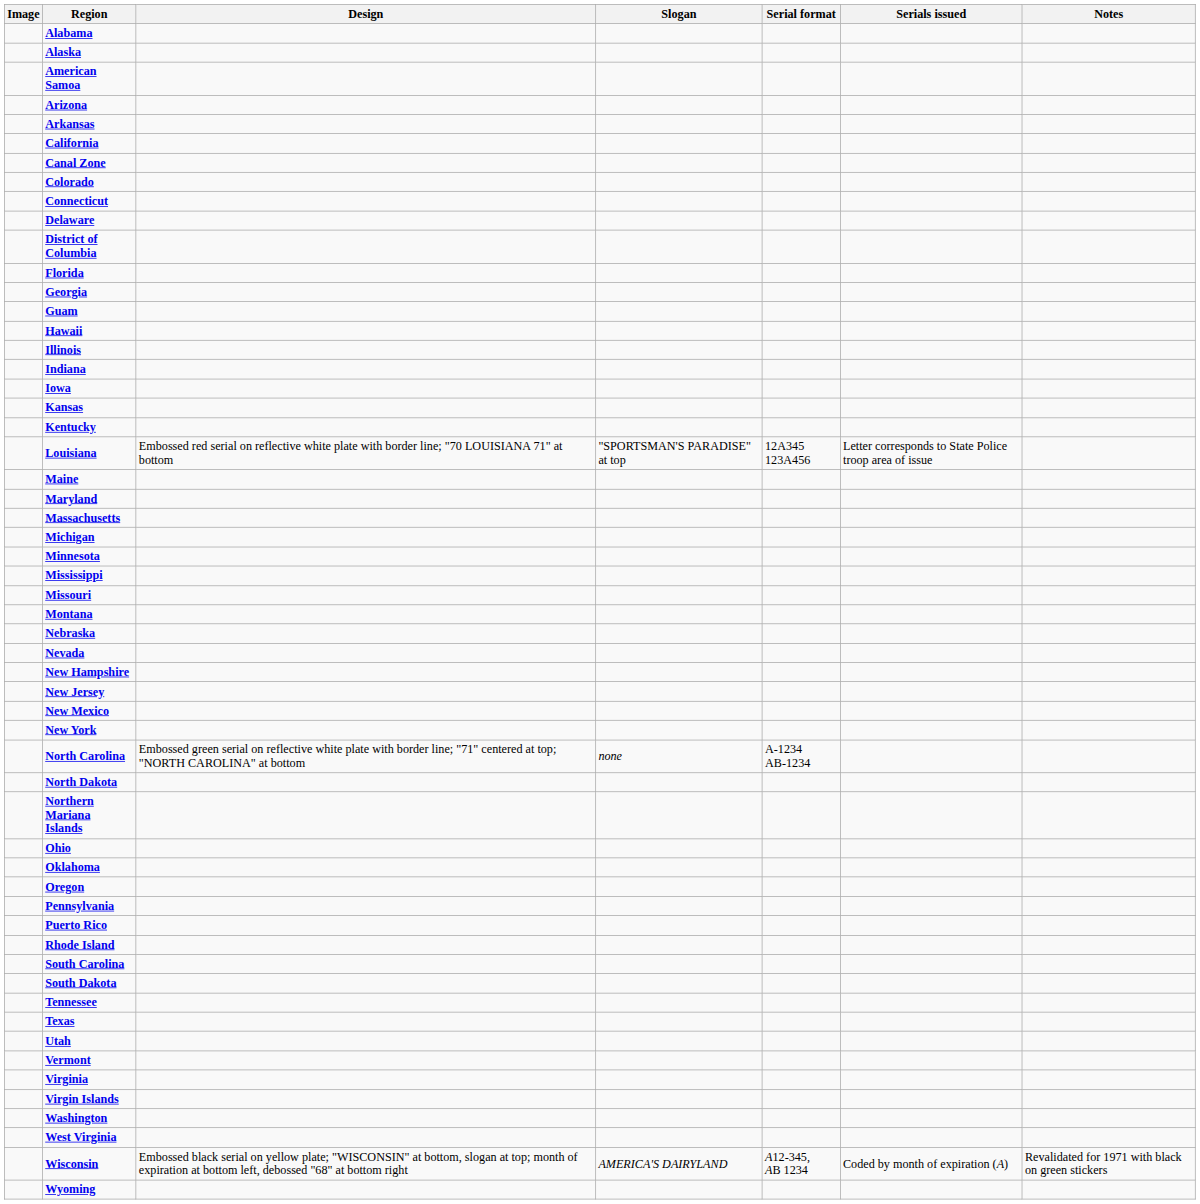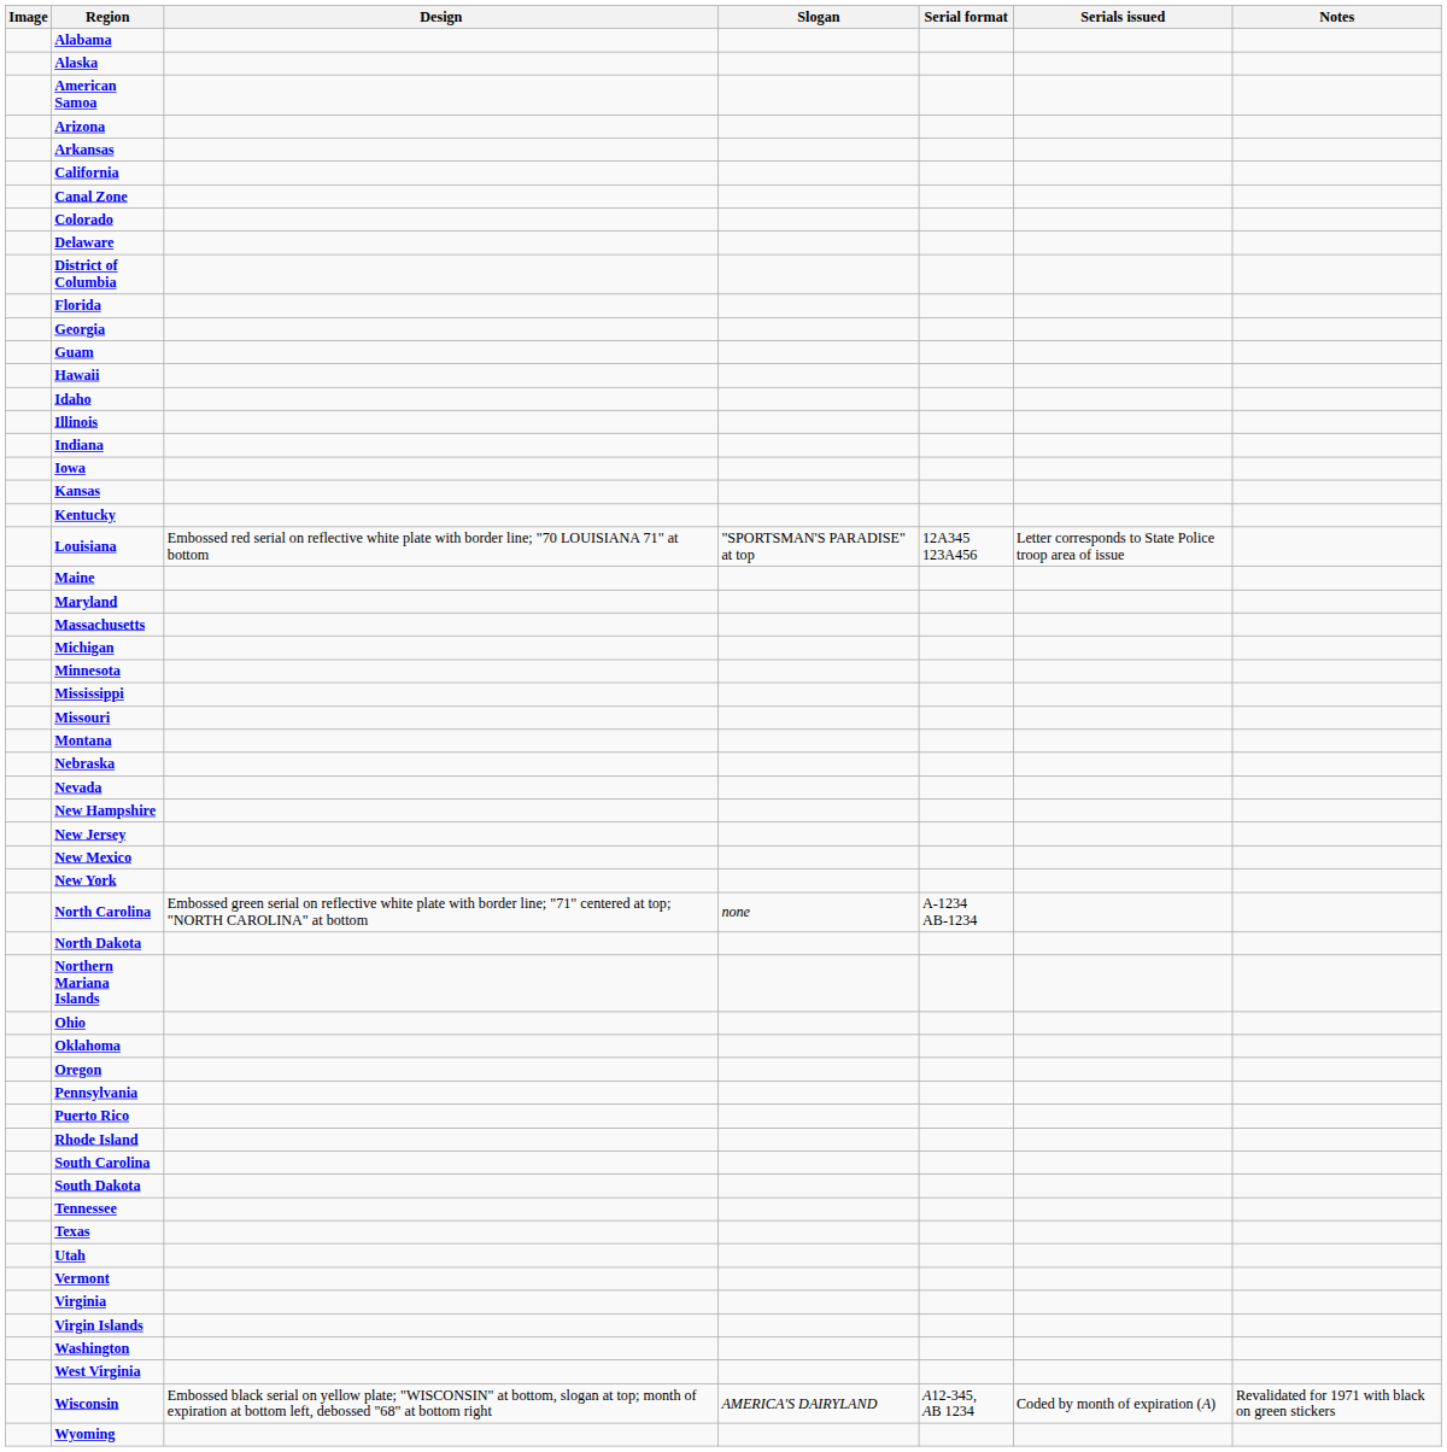- row: Connecticut
+ row: Idaho
